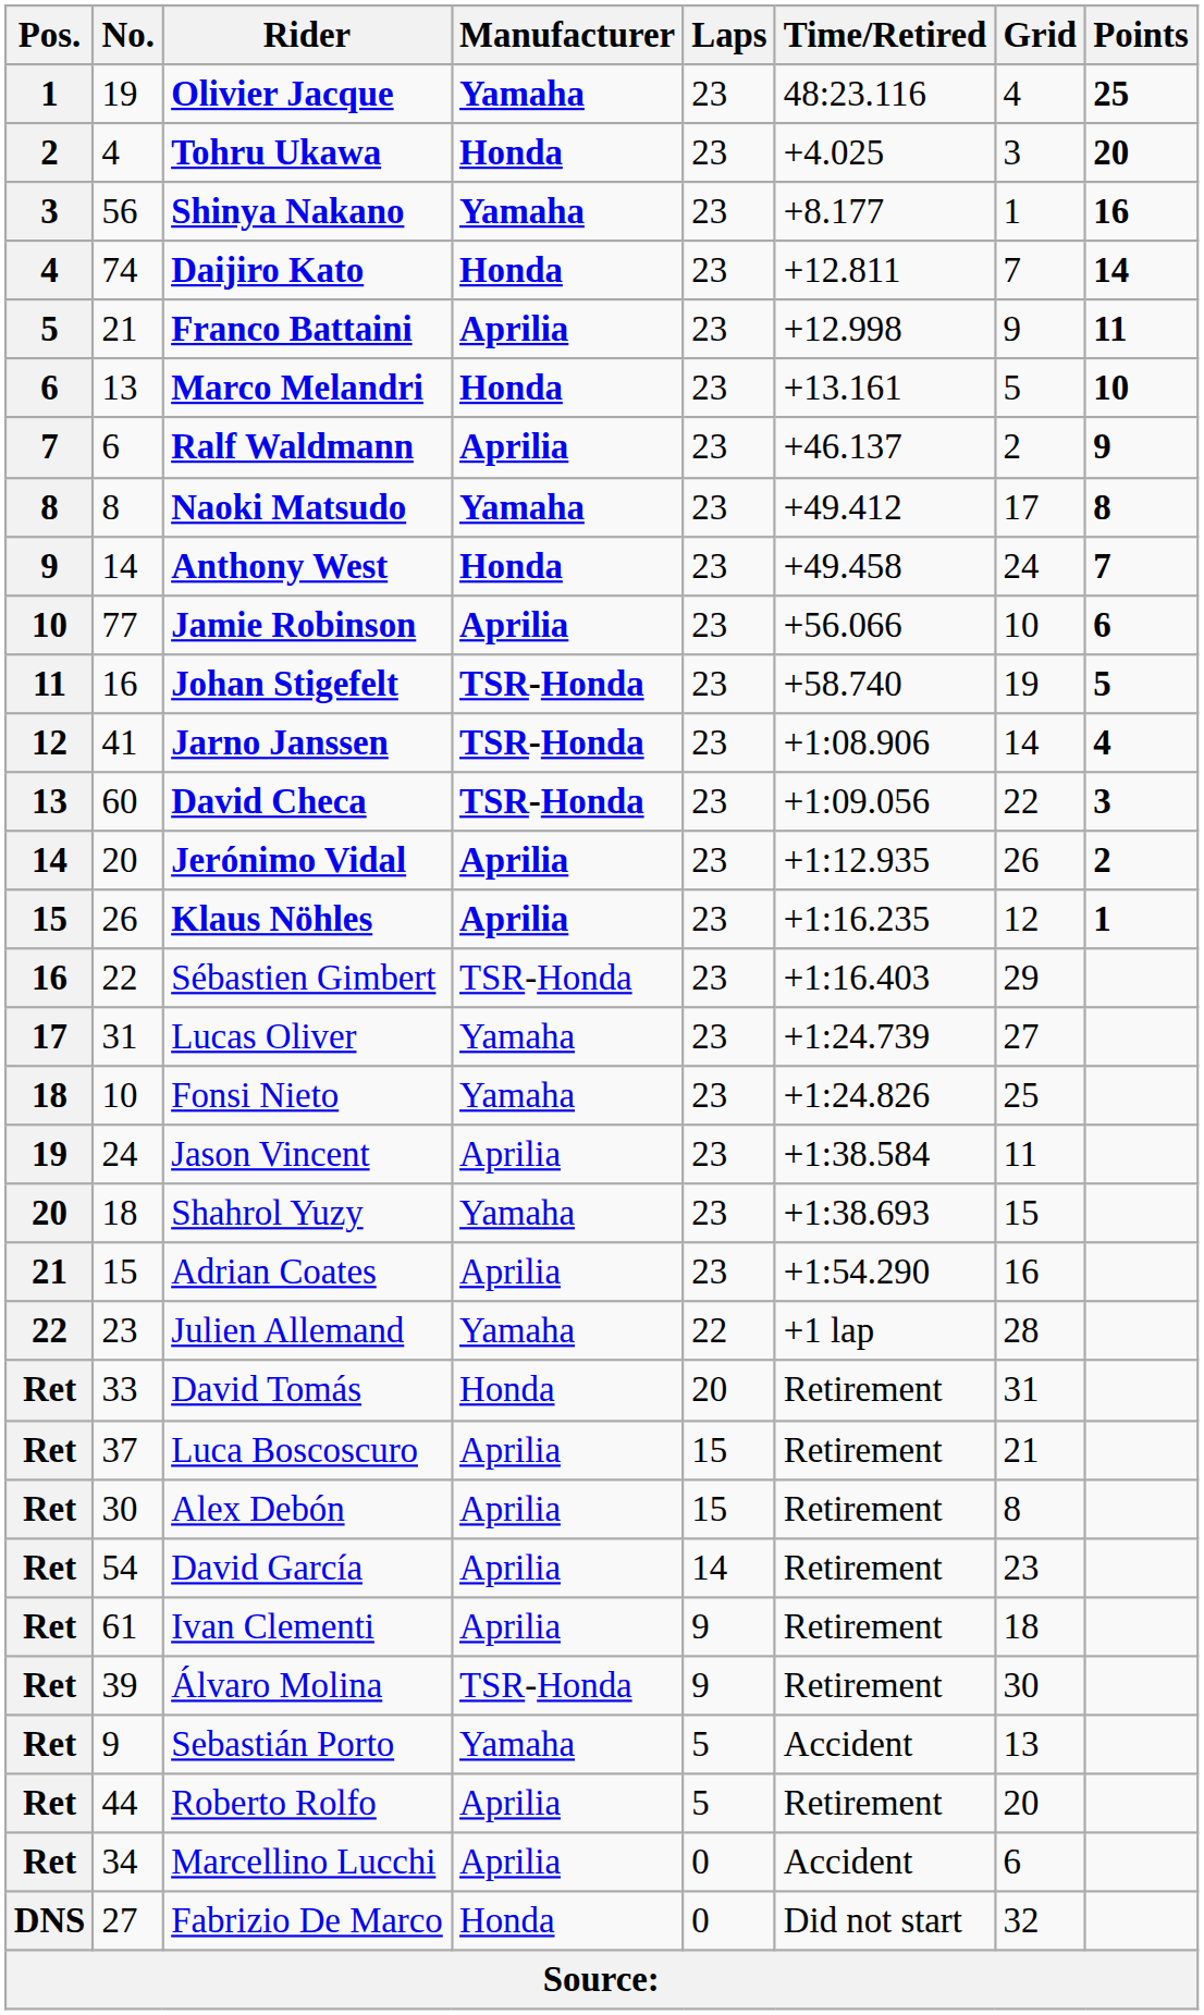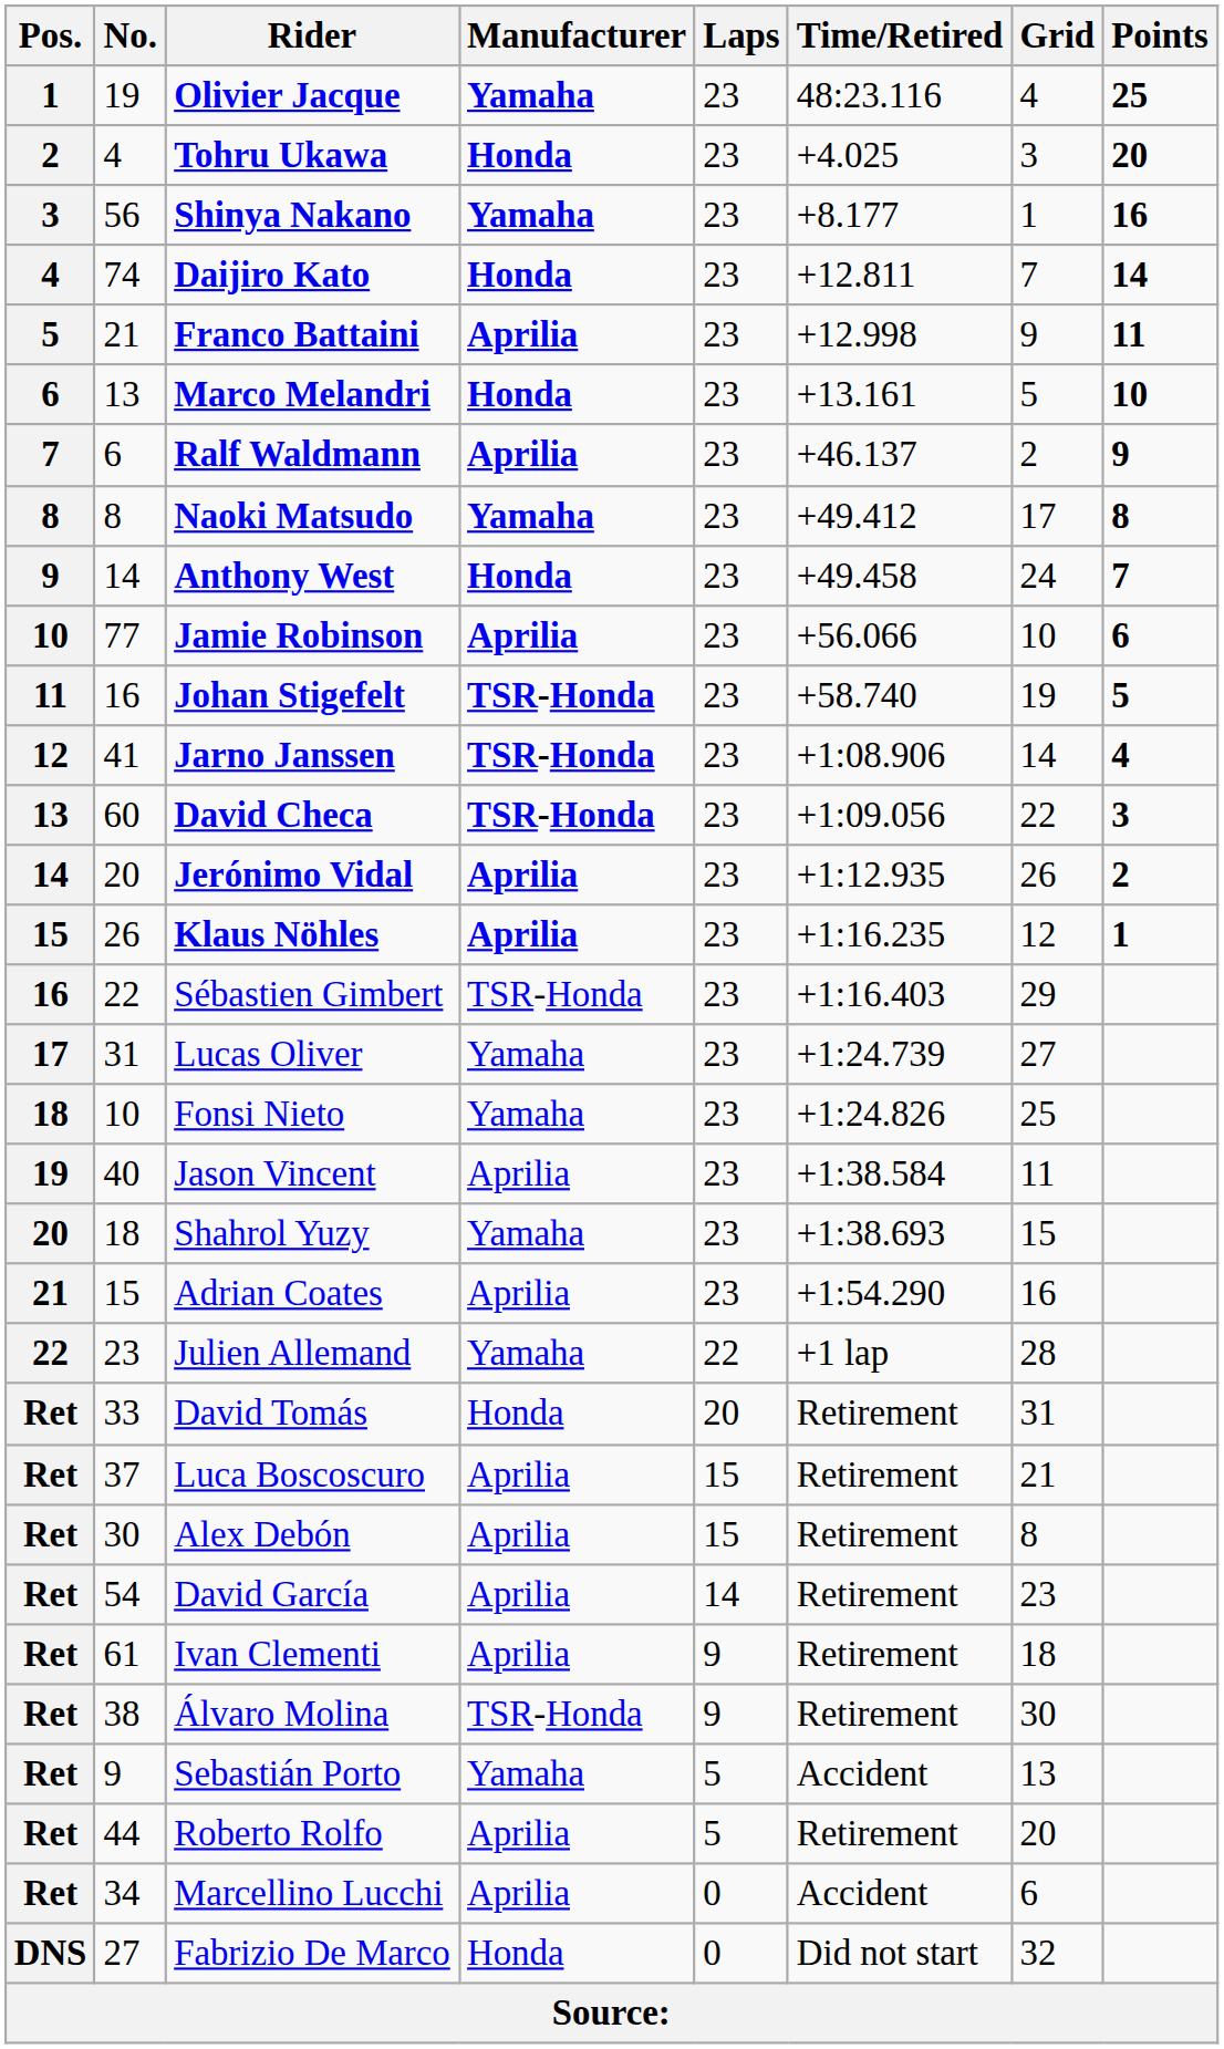Jason Vincent | No.: 24 -> 40
Álvaro Molina | No.: 39 -> 38
